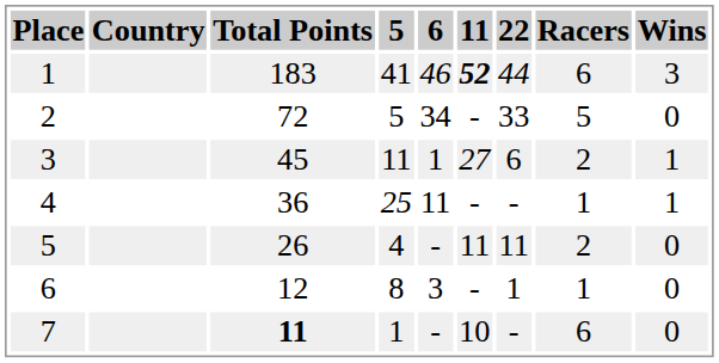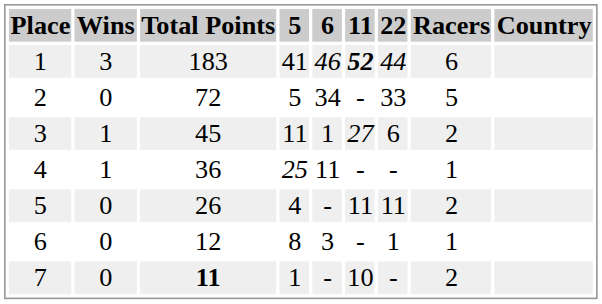columns swapped: Country <-> Wins
7 | Racers: 6 -> 2
